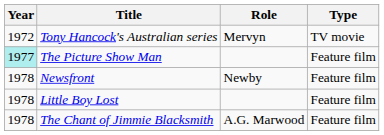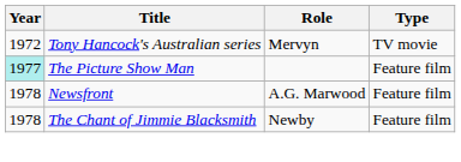Newsfront | Role: Newby -> A.G. Marwood
- row: 1978 | Little Boy Lost | Feature film
The Chant of Jimmie Blacksmith | Role: A.G. Marwood -> Newby
